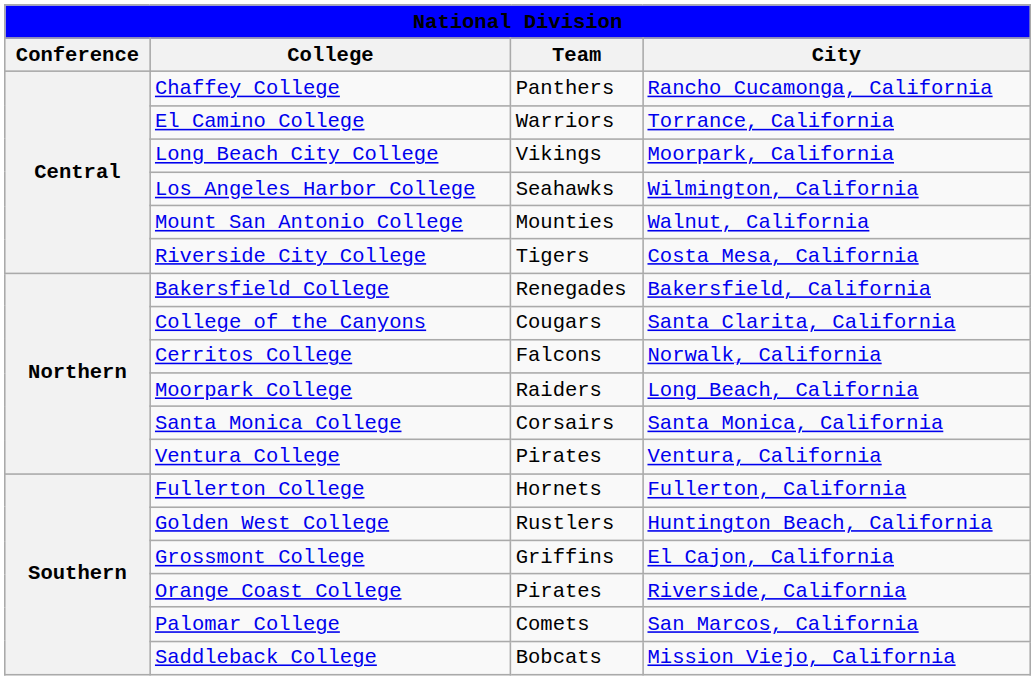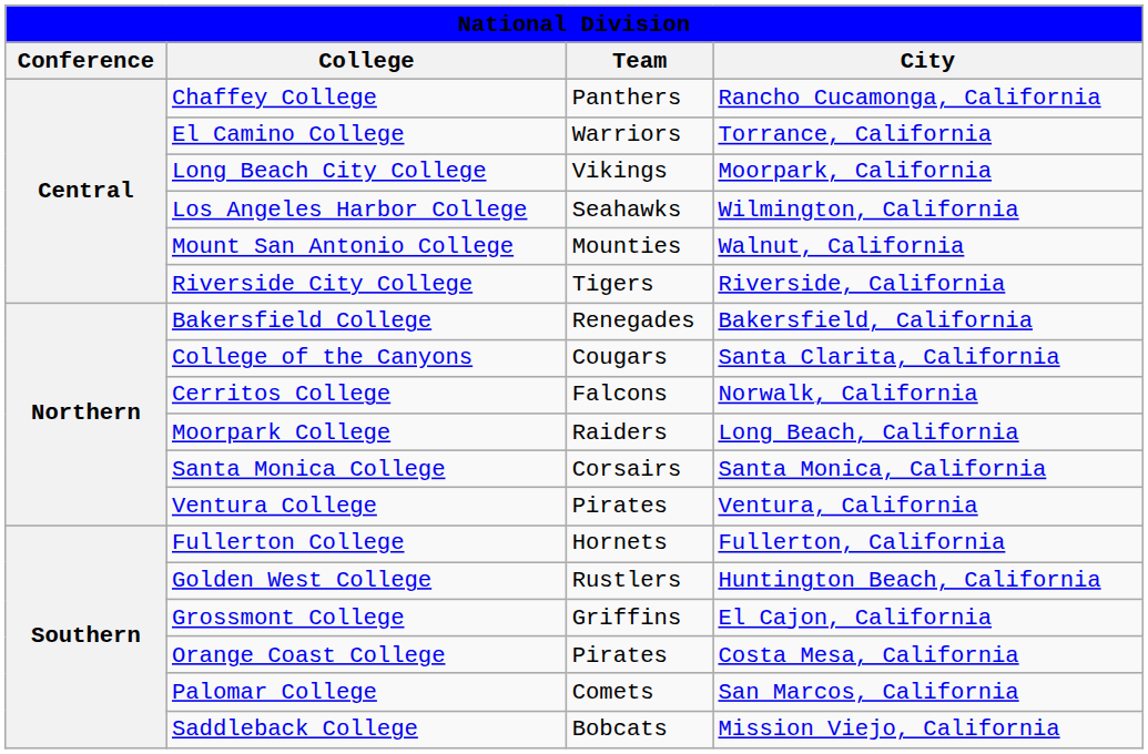Riverside City College | City: Costa Mesa, California -> Riverside, California
Orange Coast College | City: Riverside, California -> Costa Mesa, California
